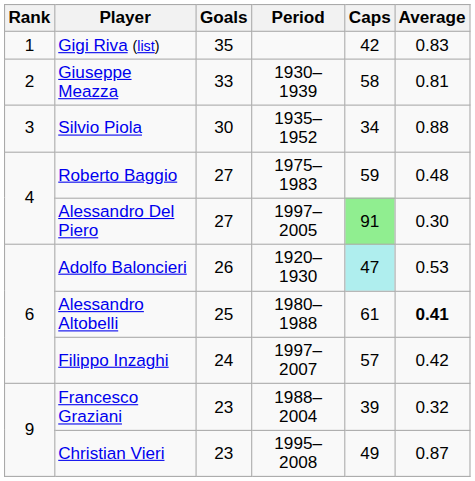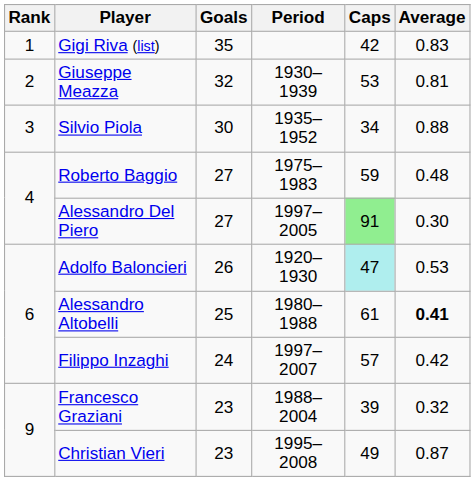Giuseppe Meazza | Goals: 33 -> 32
Giuseppe Meazza | Caps: 58 -> 53
